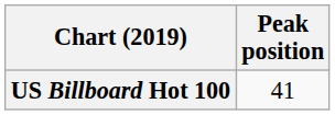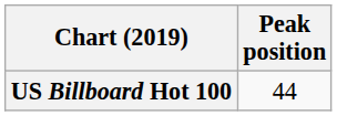US Billboard Hot 100 | Peak position: 41 -> 44
